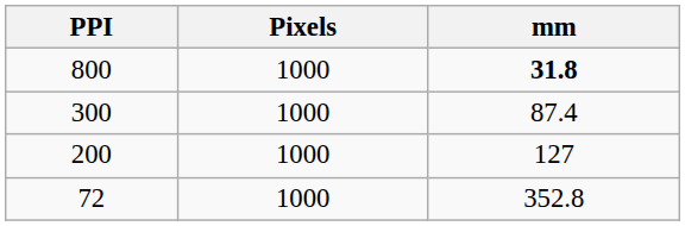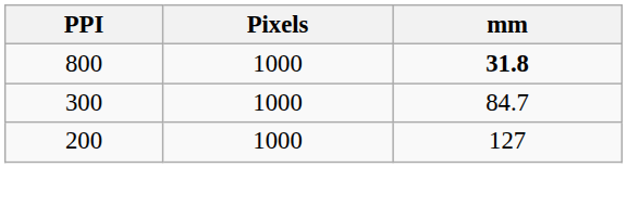300 | mm: 87.4 -> 84.7
- row: 72 | 1000 | 352.8
